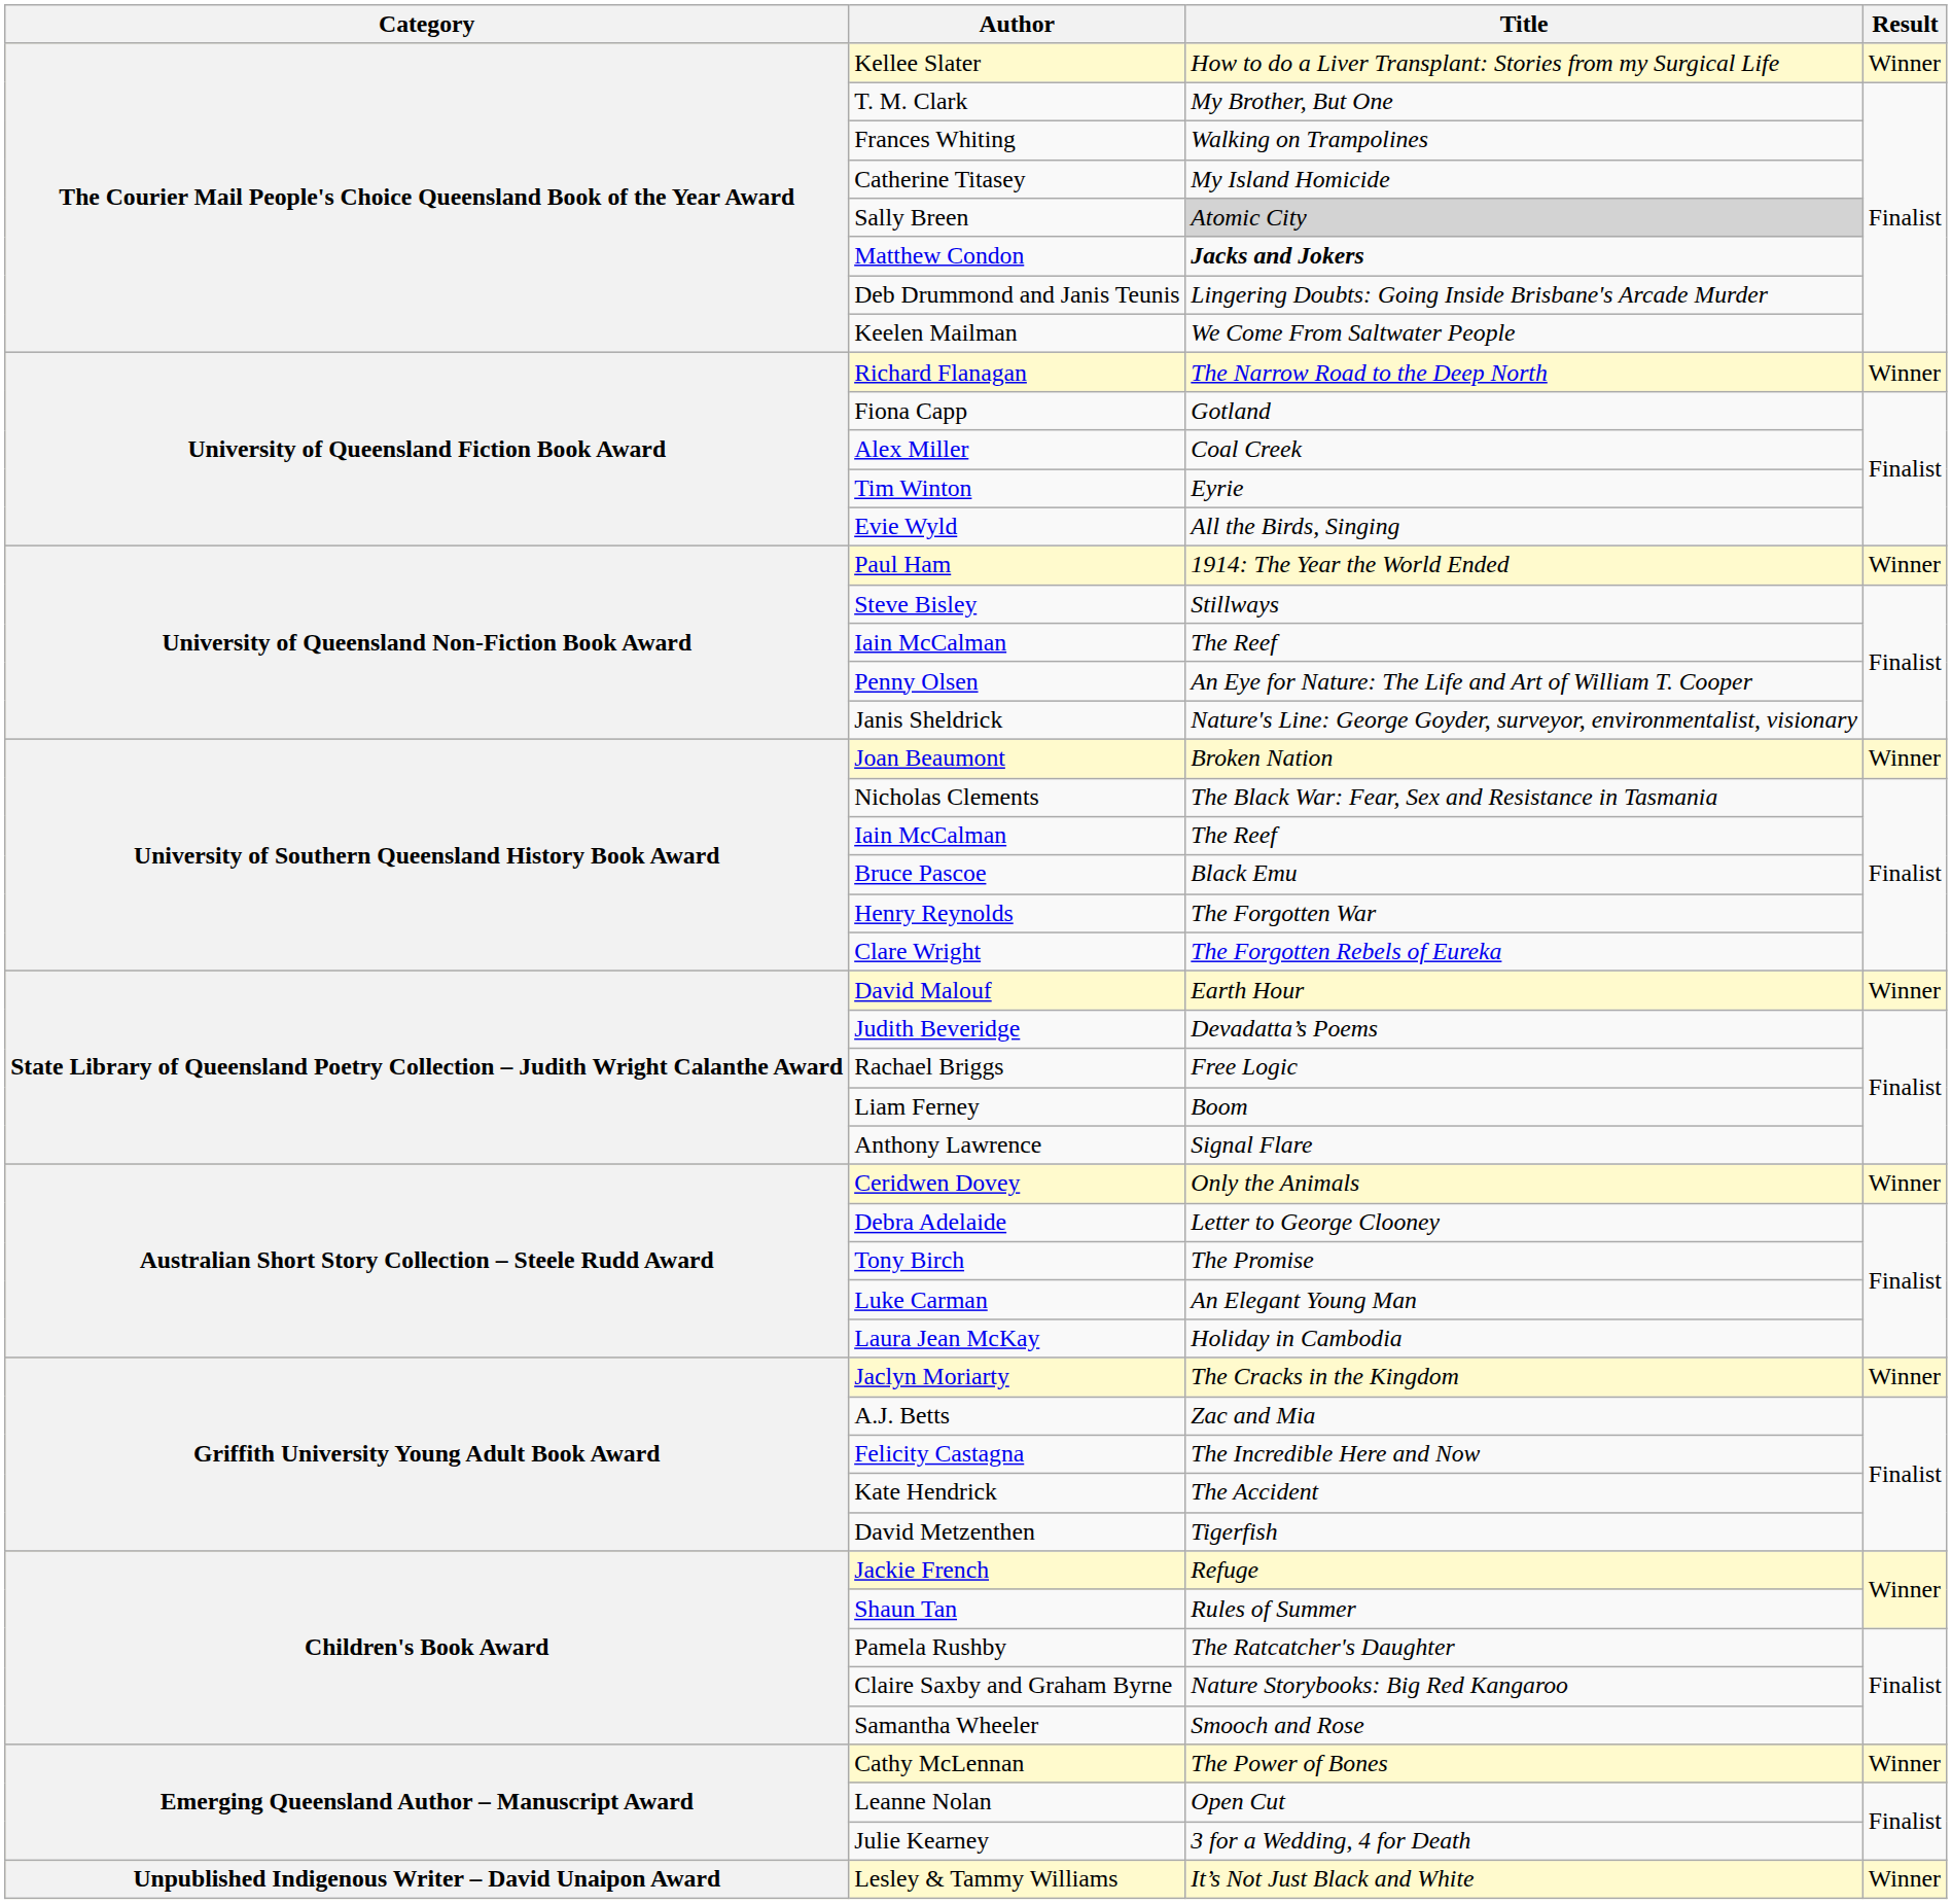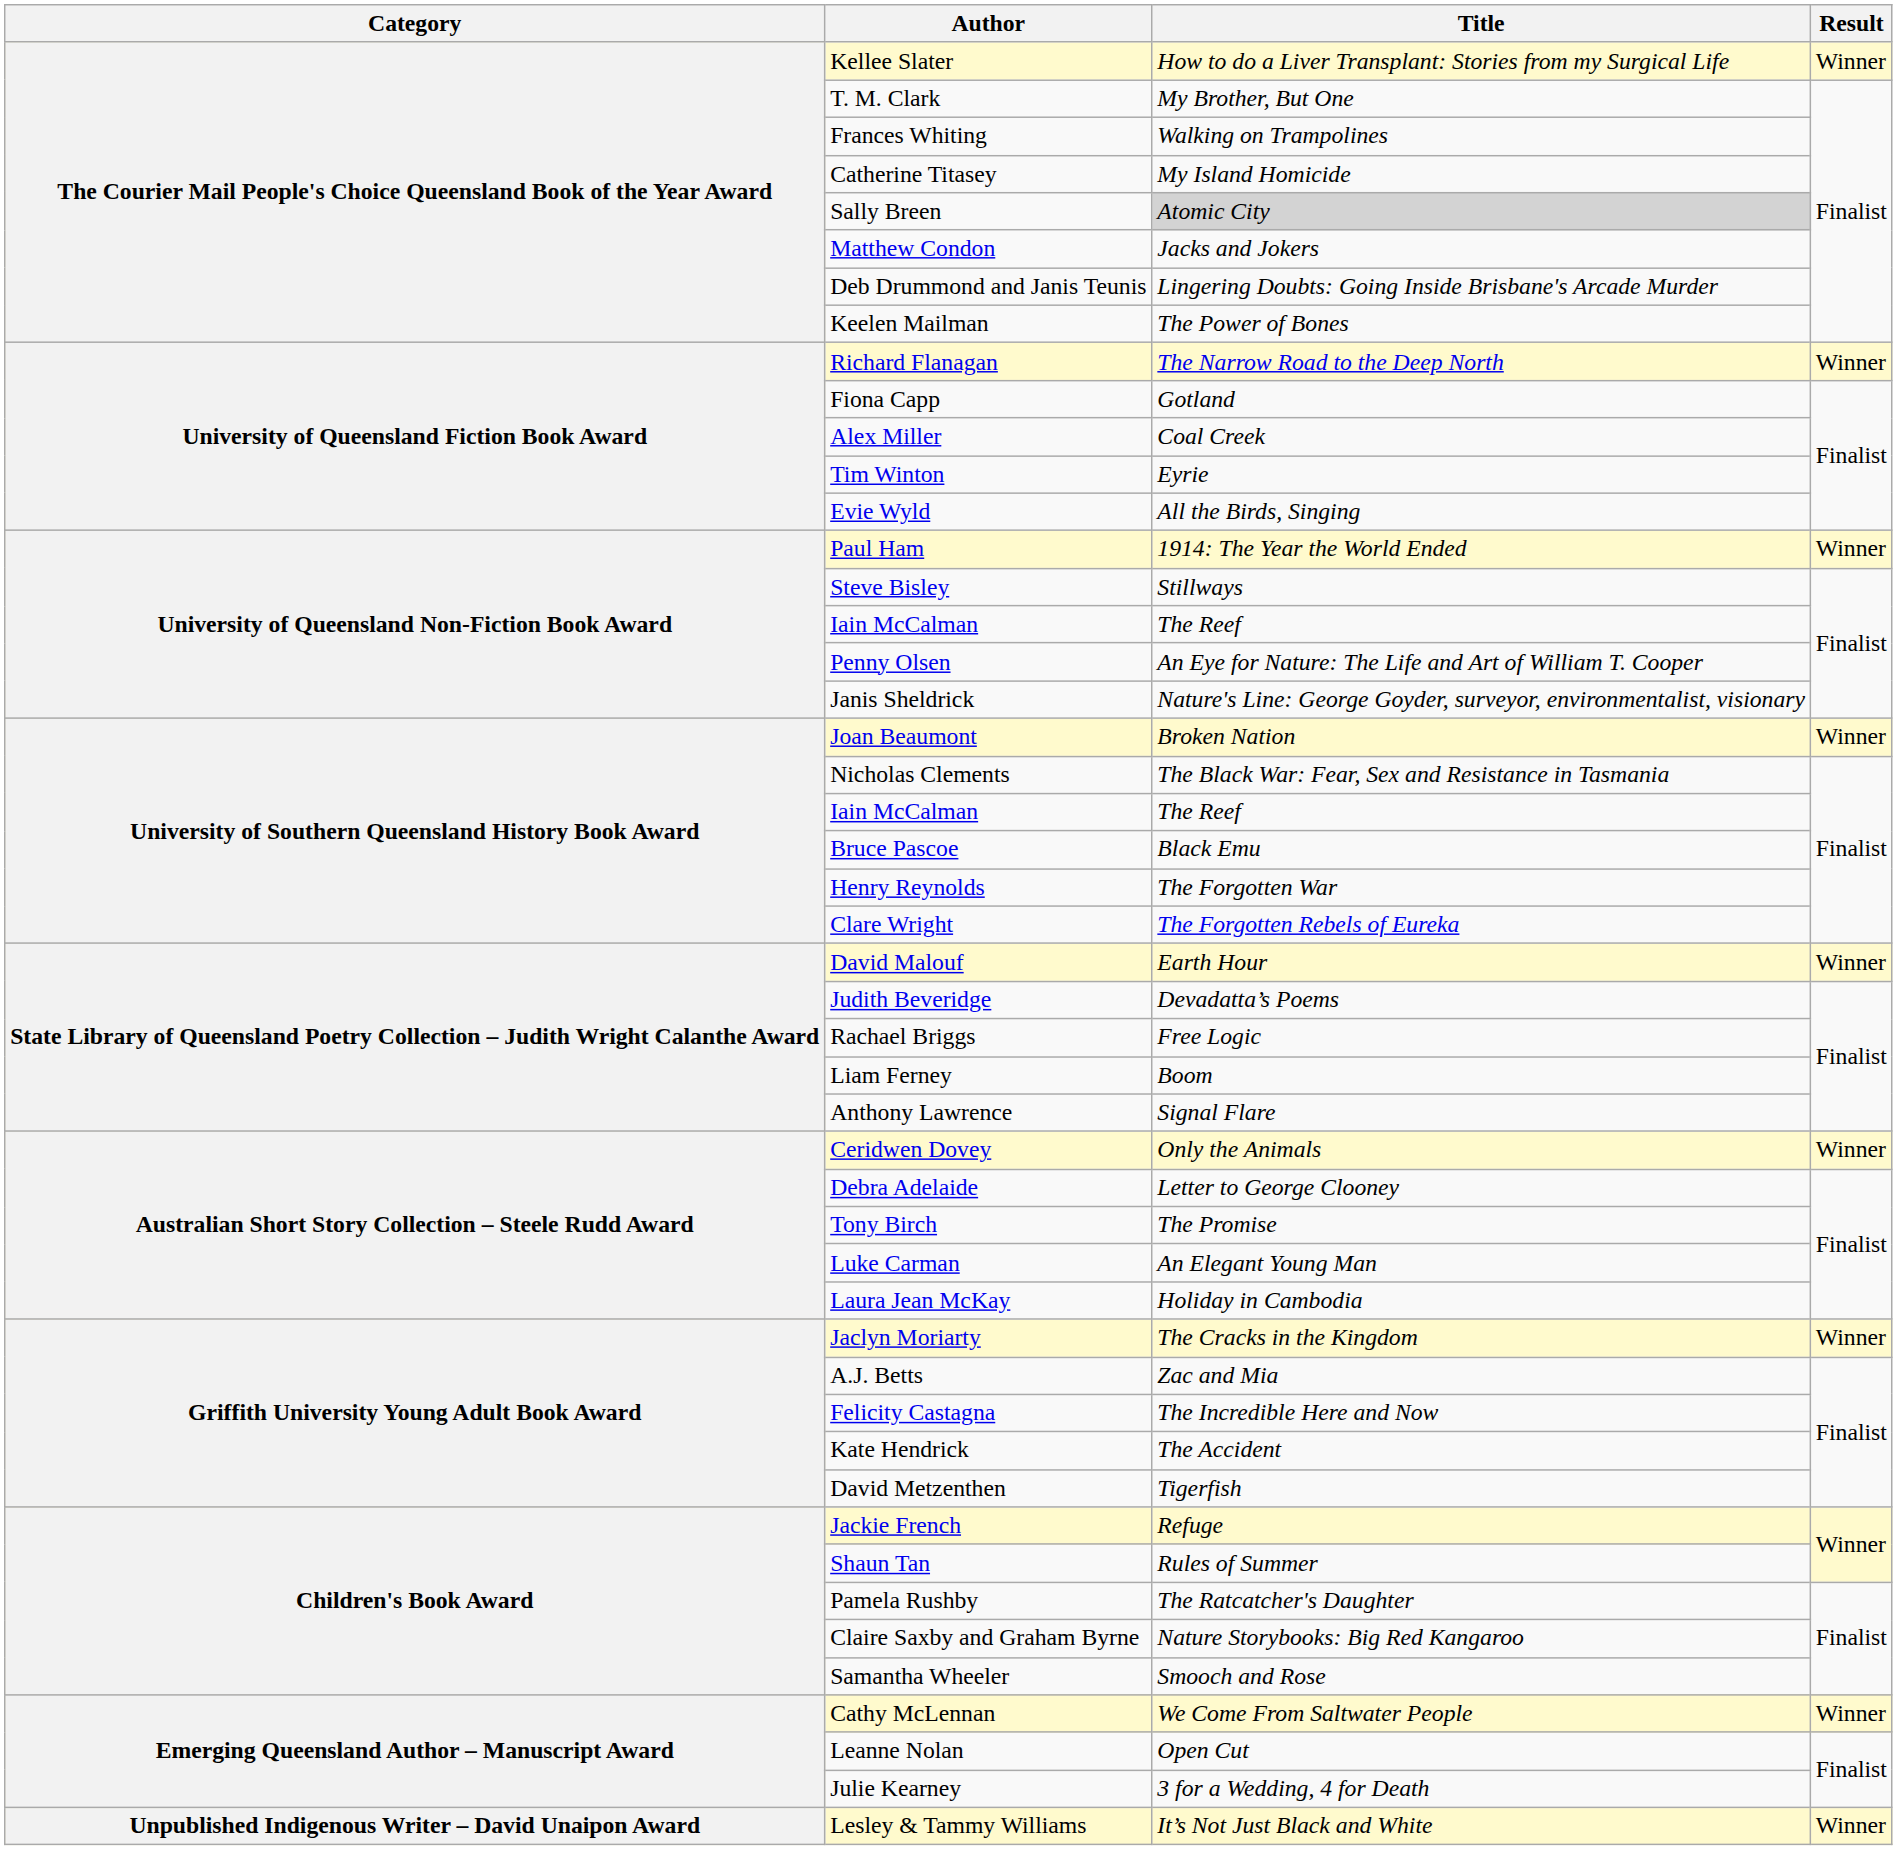Matthew Condon | Title: bold -> normal
Keelen Mailman | Title: We Come From Saltwater People -> The Power of Bones
Cathy McLennan | Title: The Power of Bones -> We Come From Saltwater People
